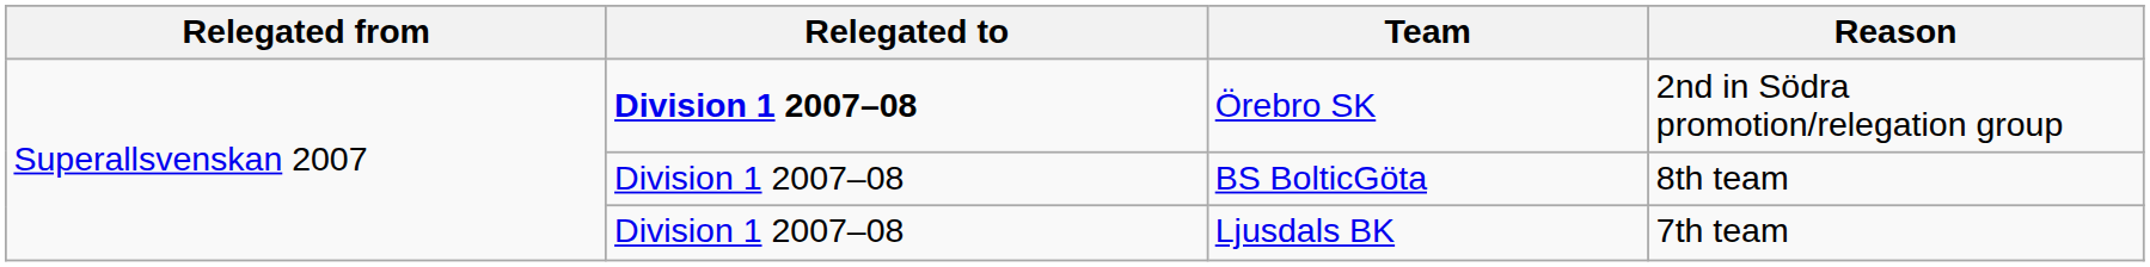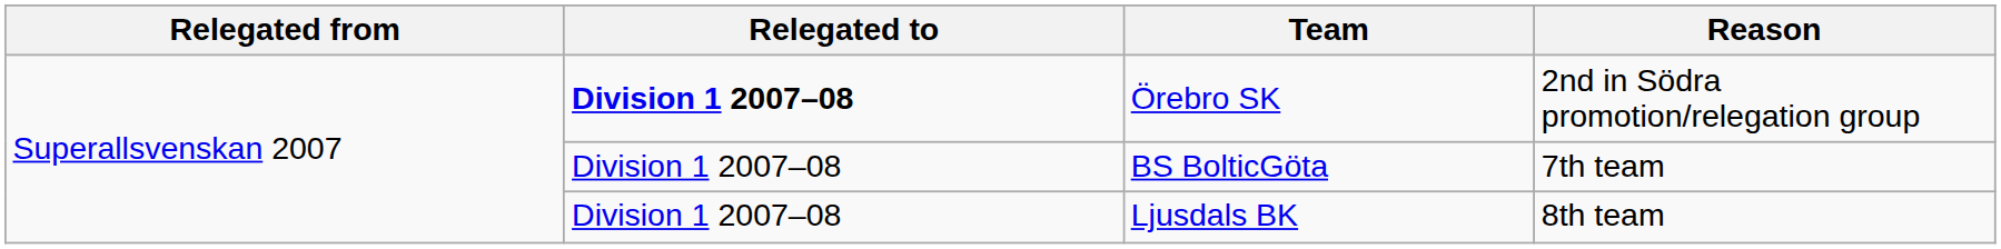BS BolticGöta | Reason: 8th team -> 7th team
Ljusdals BK | Reason: 7th team -> 8th team
